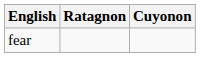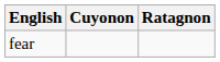columns swapped: Ratagnon <-> Cuyonon
